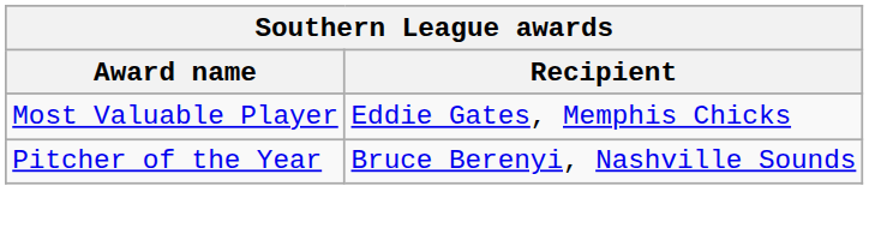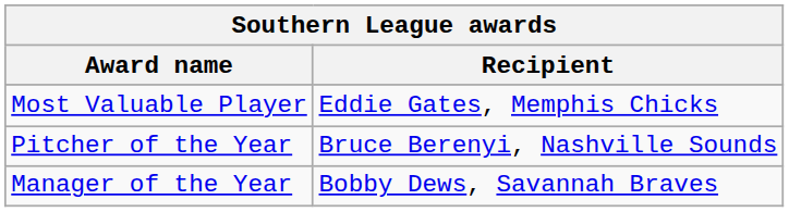+ row: Manager of the Year | Bobby Dews, Savannah Braves
